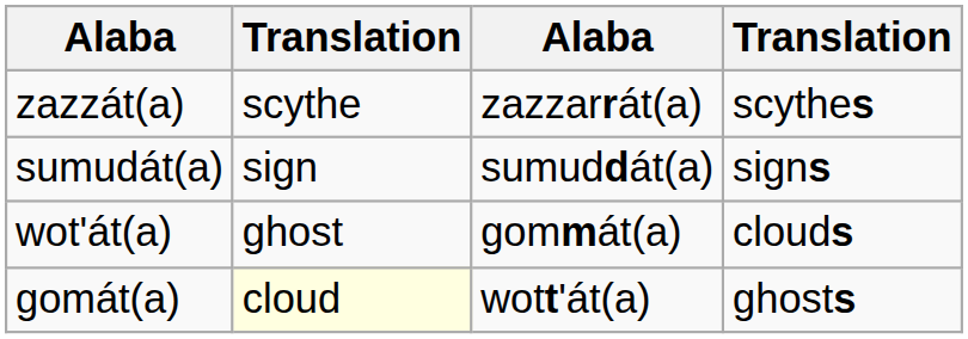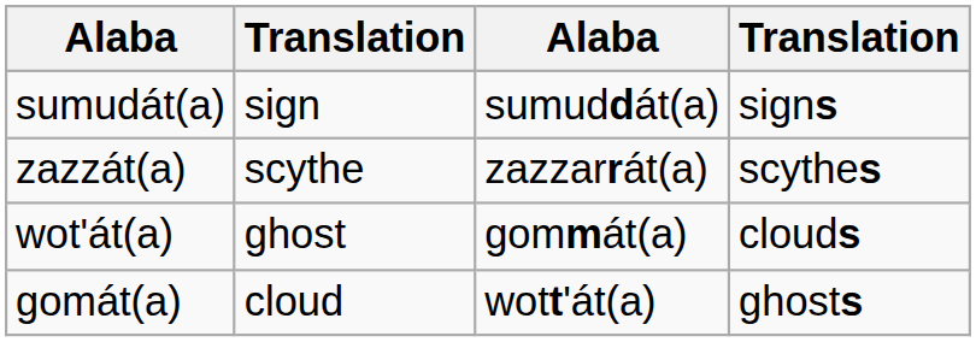rows swapped: zazzát(a) <-> sumudát(a)
gomát(a) | column 2: lightyellow background -> no background
